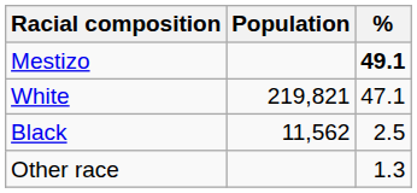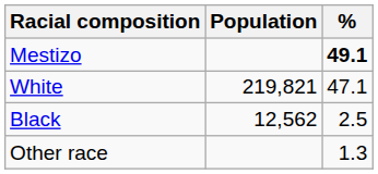Black | Population: 11,562 -> 12,562
